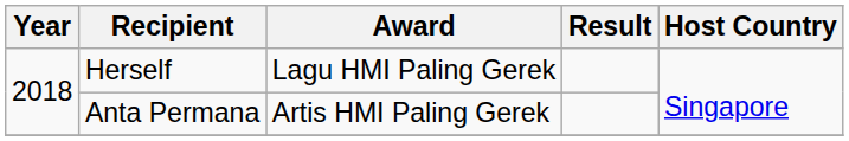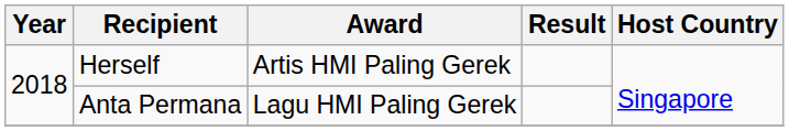Herself | Award: Lagu HMI Paling Gerek -> Artis HMI Paling Gerek
Anta Permana | Award: Artis HMI Paling Gerek -> Lagu HMI Paling Gerek
